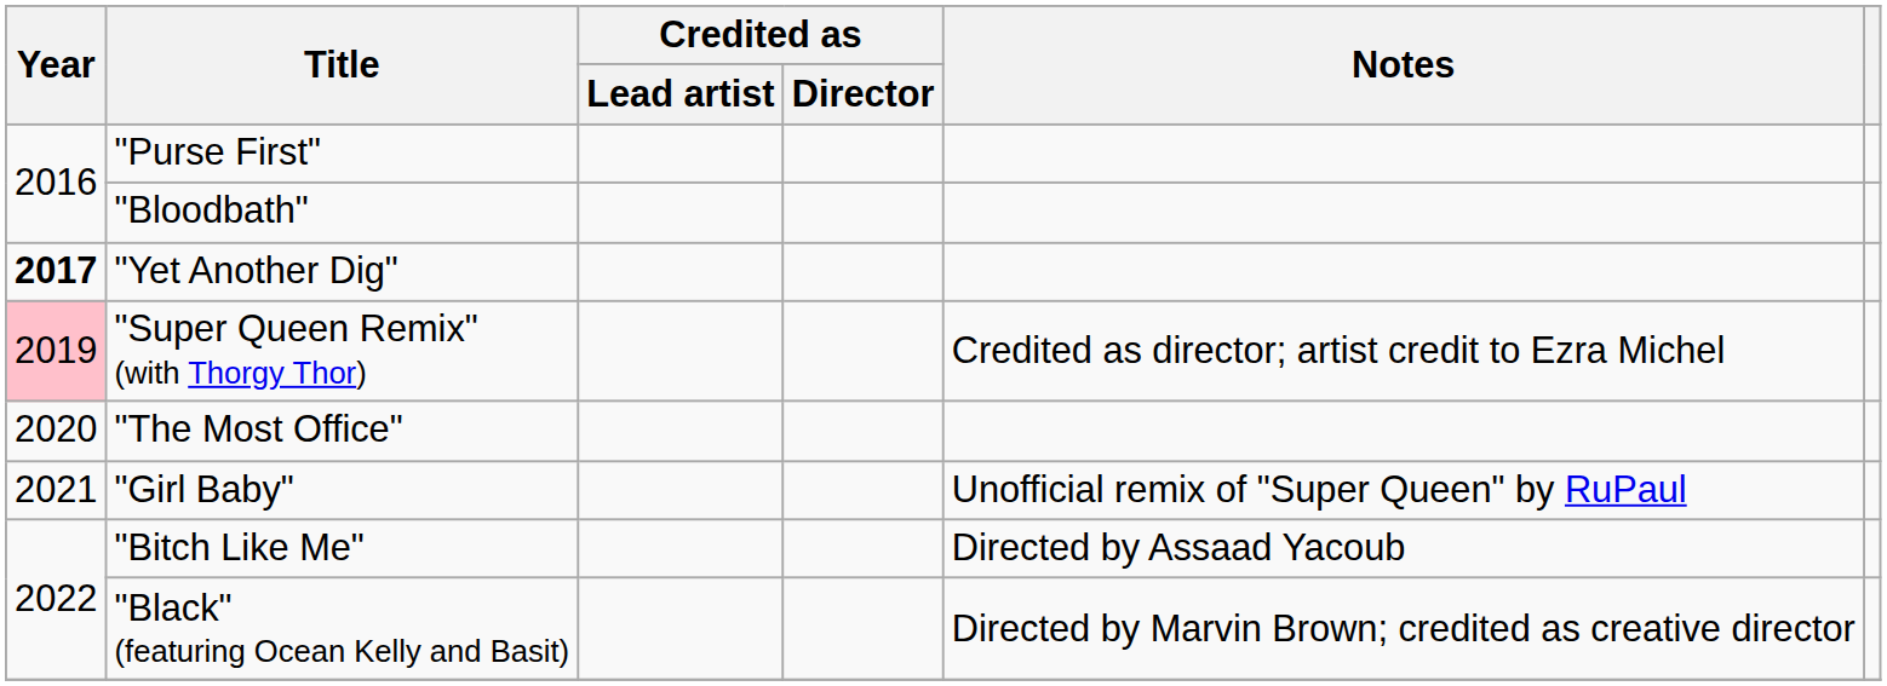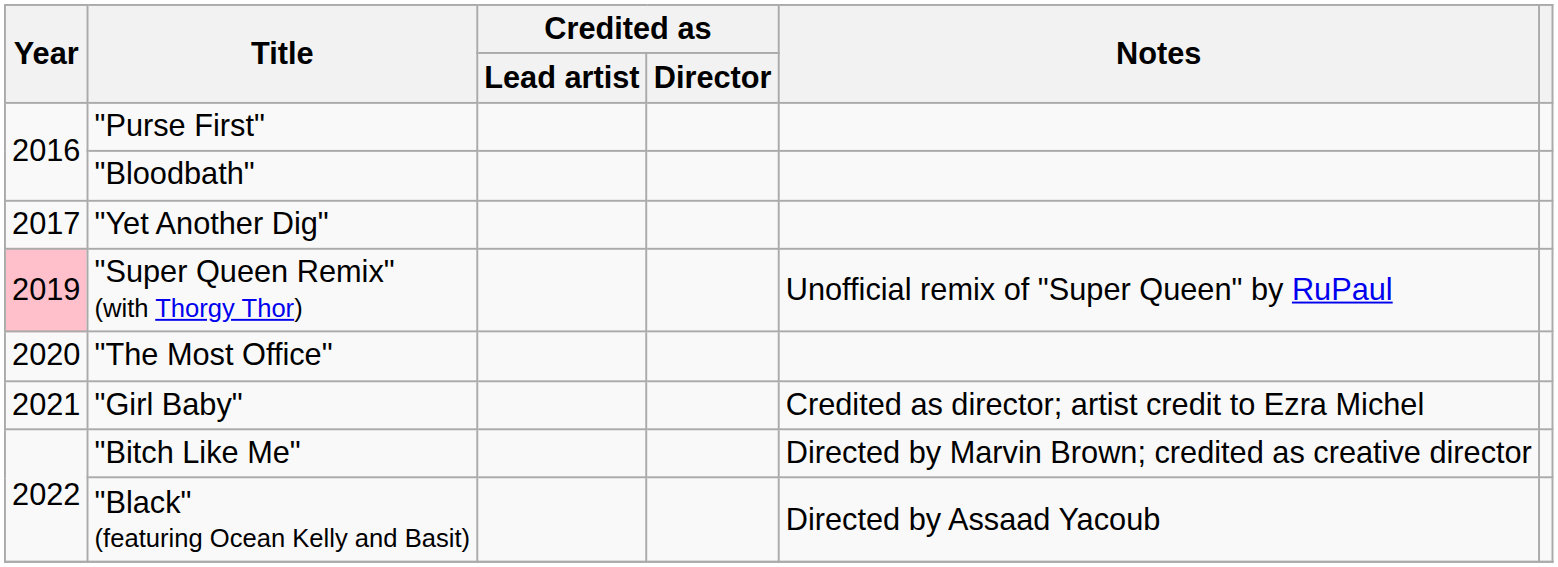"Yet Another Dig" | Year: bold -> normal
"Super Queen Remix" (with Thorgy Thor) | Notes: Credited as director; artist credit to Ezra Michel -> Unofficial remix of "Super Queen" by RuPaul
"Girl Baby" | Notes: Unofficial remix of "Super Queen" by RuPaul -> Credited as director; artist credit to Ezra Michel
"Bitch Like Me" | Notes: Directed by Assaad Yacoub -> Directed by Marvin Brown; credited as creative director
"Black" (featuring Ocean Kelly and Basit) | Notes: Directed by Marvin Brown; credited as creative director -> Directed by Assaad Yacoub
